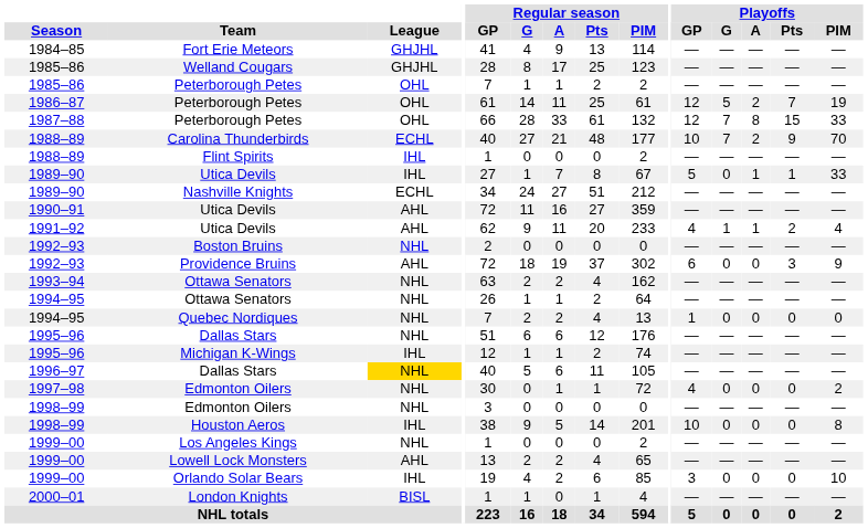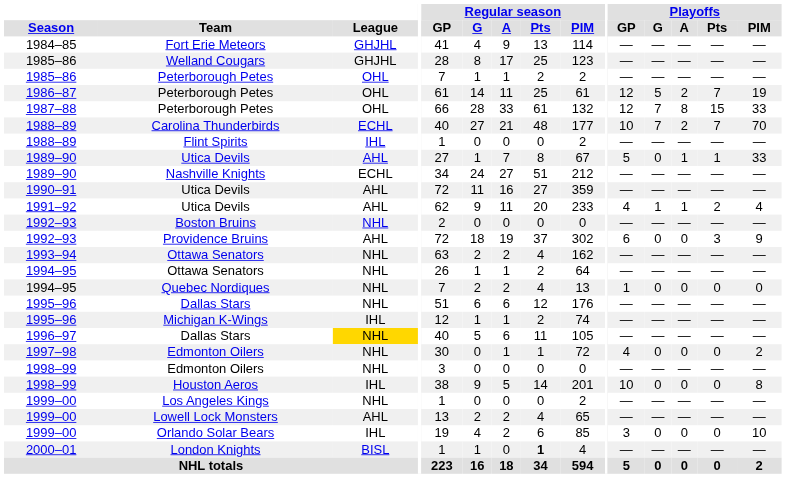Carolina Thunderbirds | Playoffs / Pts: 9 -> 7
1989–90 / Utica Devils | League: IHL -> AHL
London Knights | Regular season / Pts: normal -> bold
